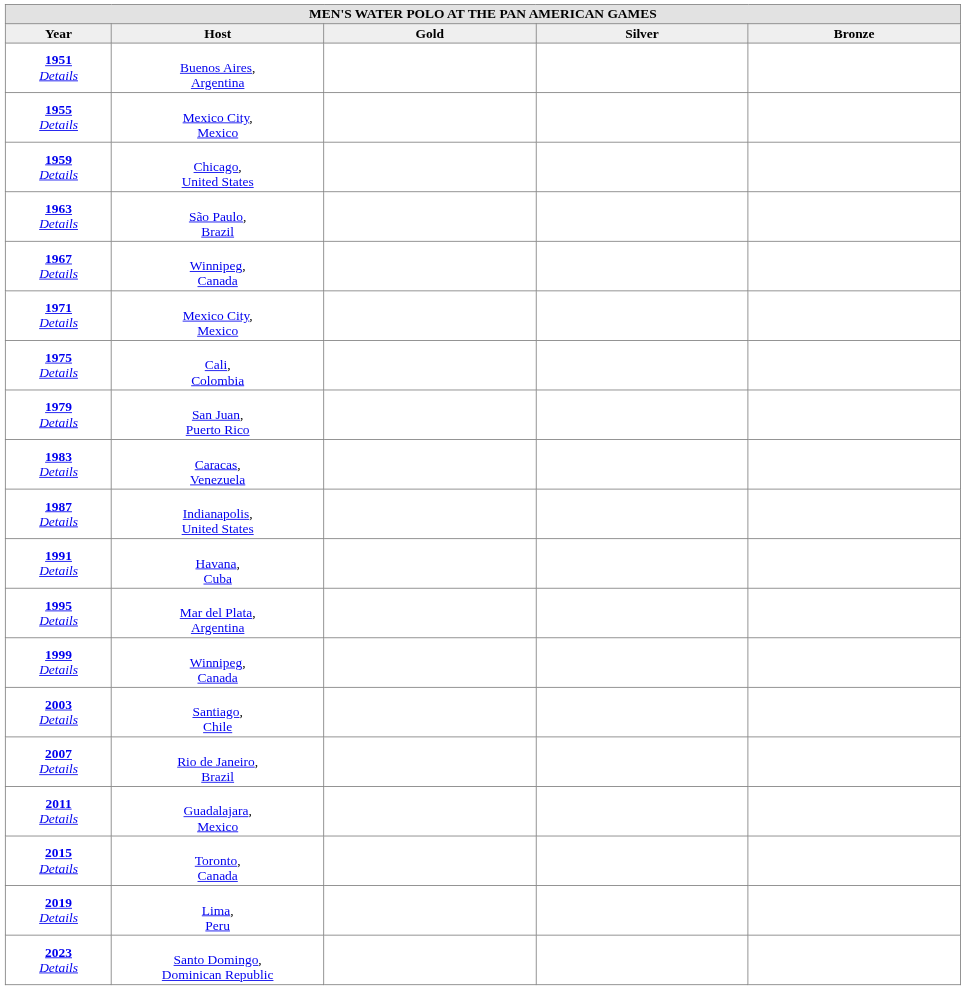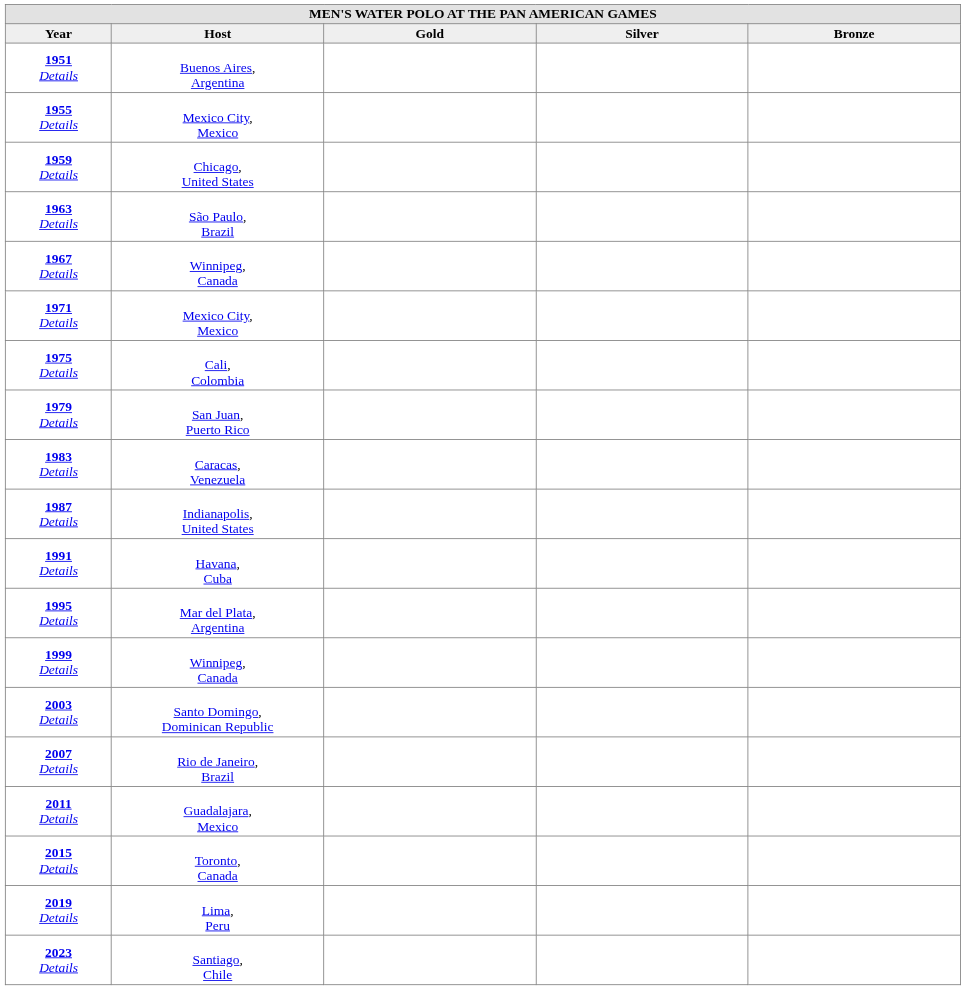2003 Details | Host: Santiago, Chile -> Santo Domingo, Dominican Republic
2023 Details | Host: Santo Domingo, Dominican Republic -> Santiago, Chile
